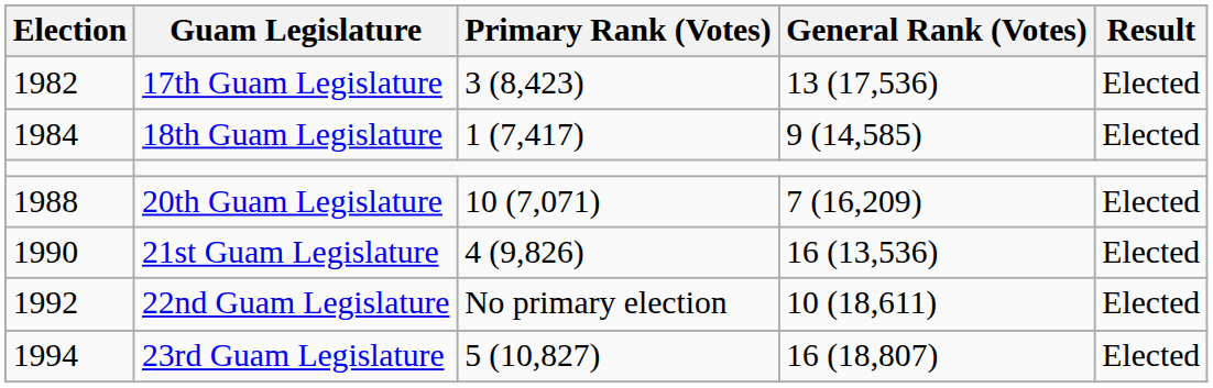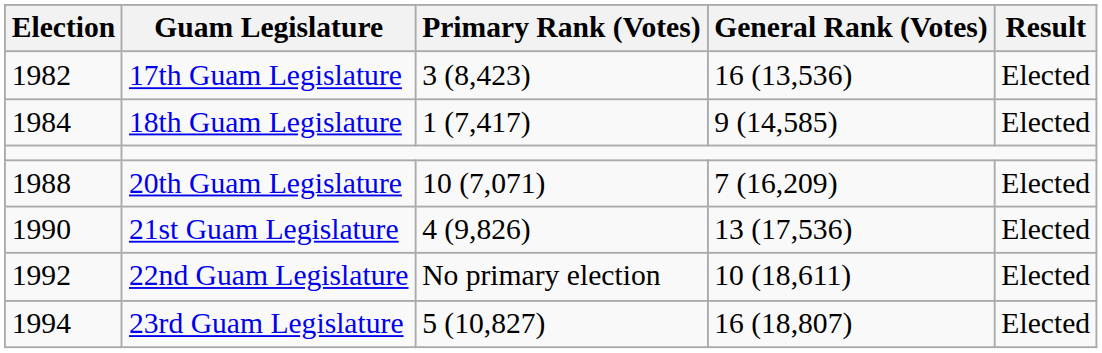17th Guam Legislature | General Rank (Votes): 13 (17,536) -> 16 (13,536)
21st Guam Legislature | General Rank (Votes): 16 (13,536) -> 13 (17,536)
